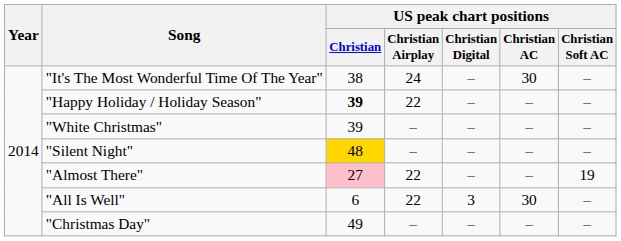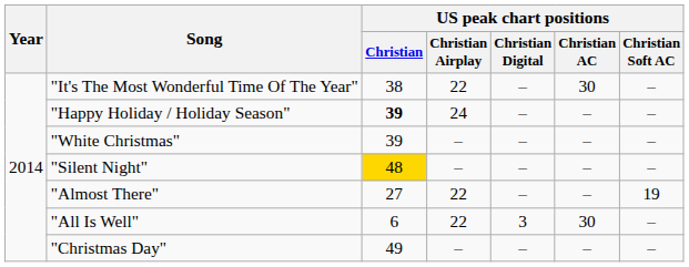"It's The Most Wonderful Time Of The Year" | US peak chart positions / Christian Airplay: 24 -> 22
"Happy Holiday / Holiday Season" | US peak chart positions / Christian Airplay: 22 -> 24
"Almost There" | US peak chart positions / Christian: pink background -> no background
